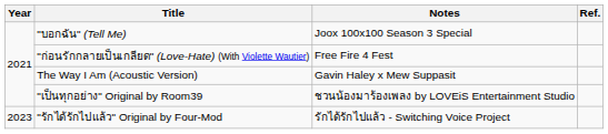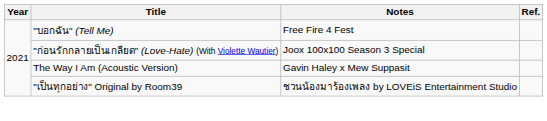"บอกฉัน" (Tell Me) | Notes: Joox 100x100 Season 3 Special -> Free Fire 4 Fest
"ก่อนรักกลายเป็นเกลียด" (Love-Hate) (With Violette Wautier) | Notes: Free Fire 4 Fest -> Joox 100x100 Season 3 Special
- row: 2023 | "รักได้รักไปแล้ว" Original by Four-Mod | รักได้รักไปแล้ว - Switching Voice Project
